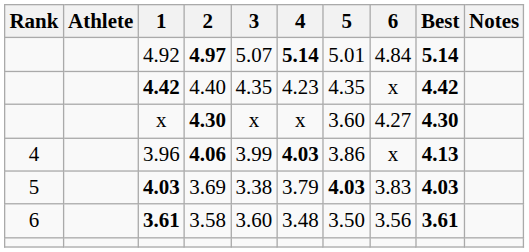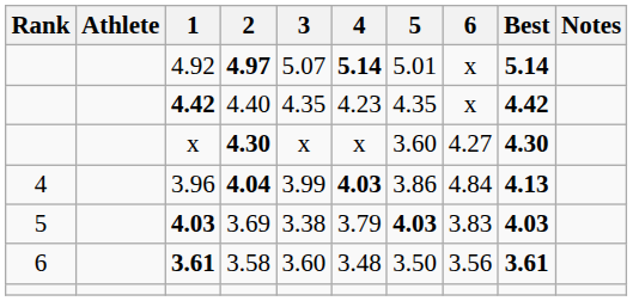4.92 | 6: 4.84 -> x
3.96 | 2: 4.06 -> 4.04
3.96 | 6: x -> 4.84
